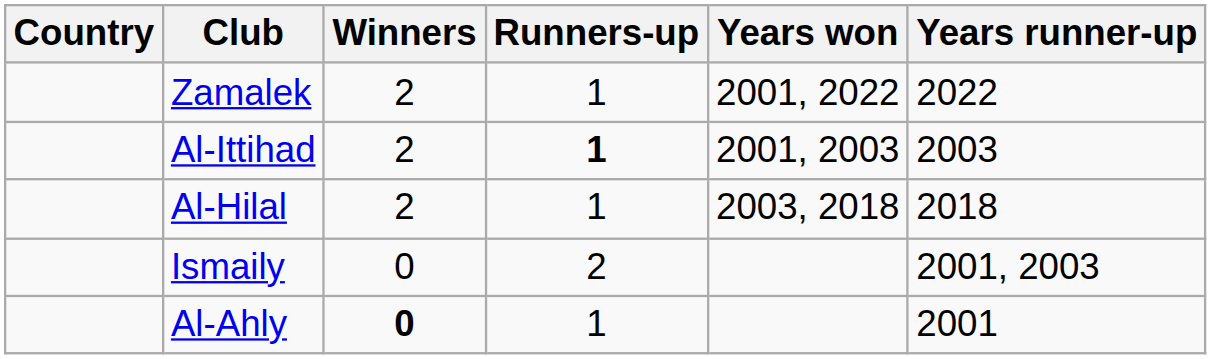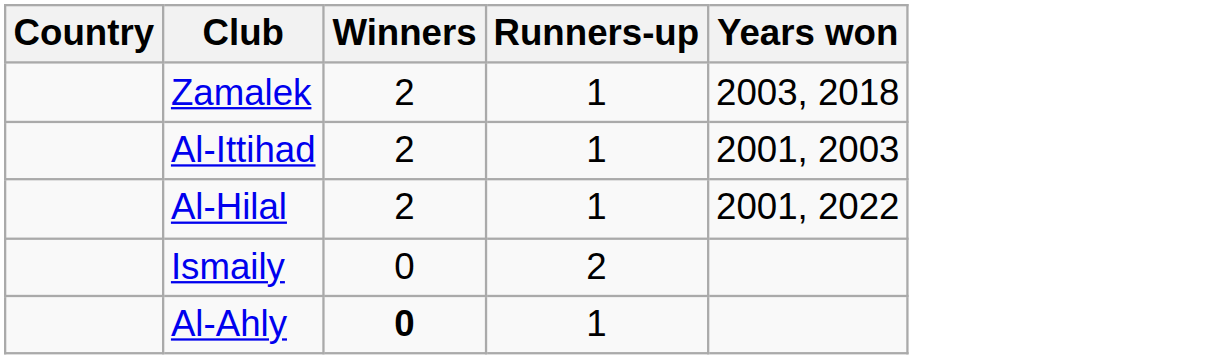- column: Years runner-up | 2022 | 2003 | 2018 | 2001, 2003 | 2001
Zamalek | Years won: 2001, 2022 -> 2003, 2018
Al-Ittihad | Runners-up: bold -> normal
Al-Hilal | Years won: 2003, 2018 -> 2001, 2022
